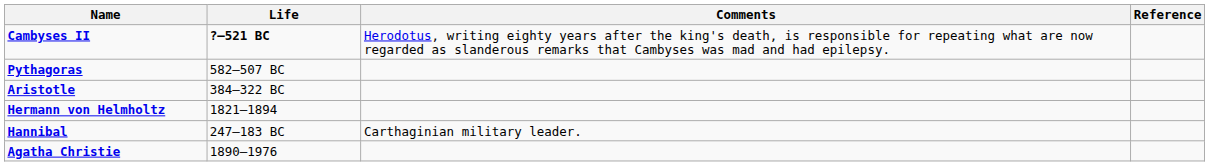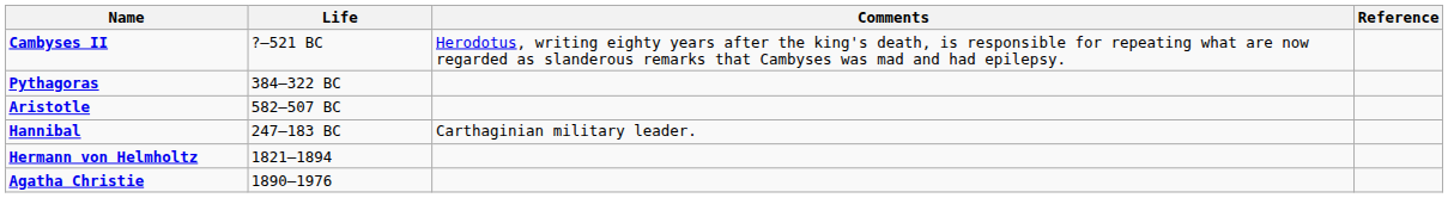Cambyses II | Life: bold -> normal
Pythagoras | Life: 582–507 BC -> 384–322 BC
Aristotle | Life: 384–322 BC -> 582–507 BC
rows swapped: Hannibal <-> Hermann von Helmholtz
